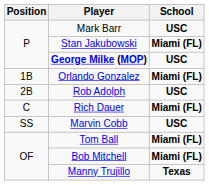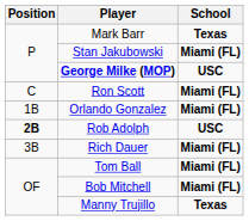Mark Barr | School: USC -> Texas
+ row: C | Ron Scott | Miami (FL)
Rob Adolph | Position: normal -> bold
Rich Dauer | Position: C -> 3B
- row: SS | Marvin Cobb | USC
